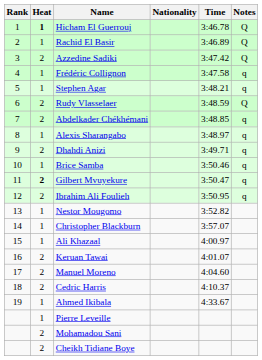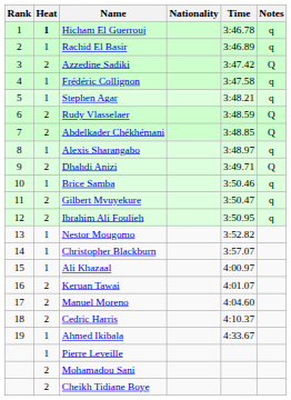Hicham El Guerrouj | Notes: Q -> q
Rachid El Basir | Notes: Q -> q
Abdelkader Chékhémani | Notes: q -> Q
Dhahdi Anizi | Notes: q -> Q
Gilbert Mvuyekure | Heat: bold -> normal
